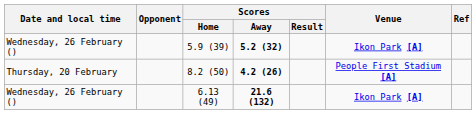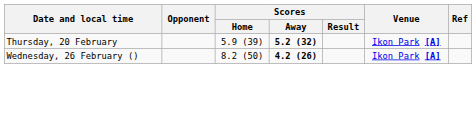5.9 (39) | Date and local time: Wednesday, 26 February () -> Thursday, 20 February
8.2 (50) | Date and local time: Thursday, 20 February -> Wednesday, 26 February ()
8.2 (50) | Venue: People First Stadium [A] -> Ikon Park [A]
- row: Wednesday, 26 February () | 6.13 (49) | 21.6 (132) | Ikon Park [A]
